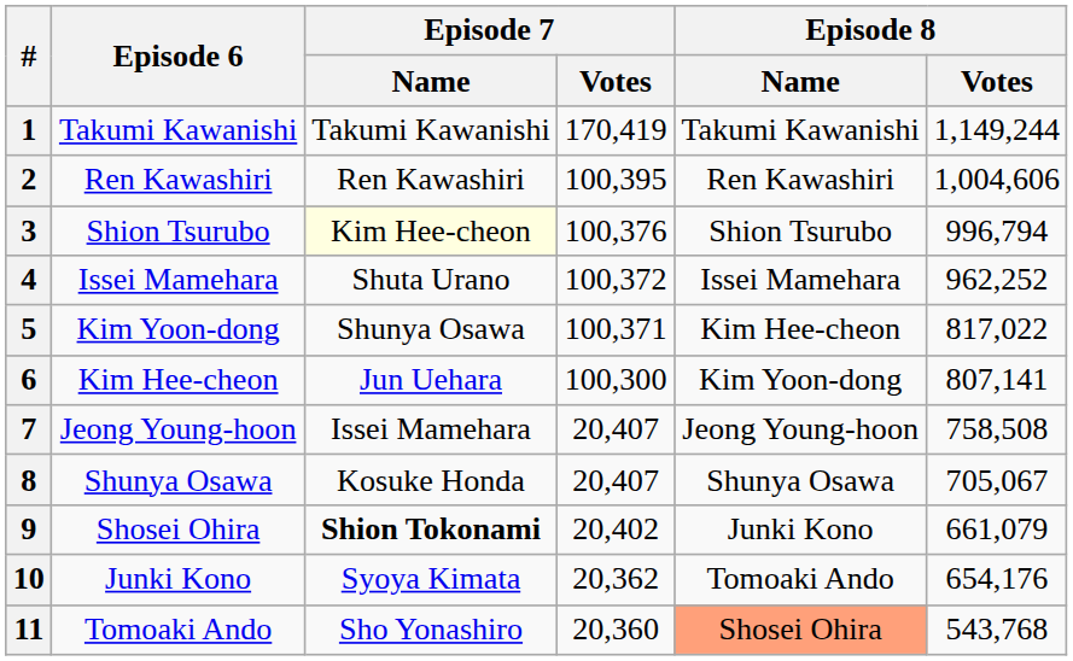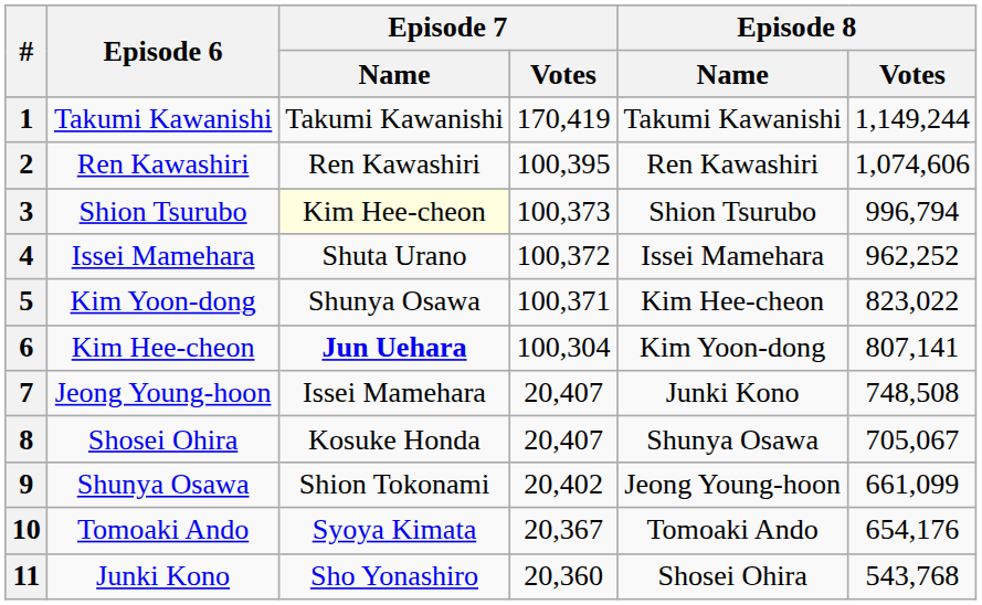2 | Episode 8 / Votes: 1,004,606 -> 1,074,606
3 | Episode 7 / Votes: 100,376 -> 100,373
5 | Episode 8 / Votes: 817,022 -> 823,022
6 | Episode 7 / Name: normal -> bold
6 | Episode 7 / Votes: 100,300 -> 100,304
7 | Episode 8 / Name: Jeong Young-hoon -> Junki Kono
7 | Episode 8 / Votes: 758,508 -> 748,508
8 | Episode 6: Shunya Osawa -> Shosei Ohira
9 | Episode 6: Shosei Ohira -> Shunya Osawa
9 | Episode 7 / Name: bold -> normal
9 | Episode 8 / Name: Junki Kono -> Jeong Young-hoon
9 | Episode 8 / Votes: 661,079 -> 661,099
10 | Episode 6: Junki Kono -> Tomoaki Ando
10 | Episode 7 / Votes: 20,362 -> 20,367
11 | Episode 6: Tomoaki Ando -> Junki Kono
11 | Episode 8 / Name: lightsalmon background -> no background
